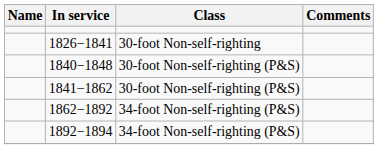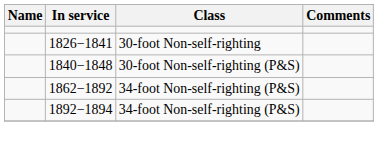- row: 1841−1862 | 30-foot Non-self-righting (P&S)
